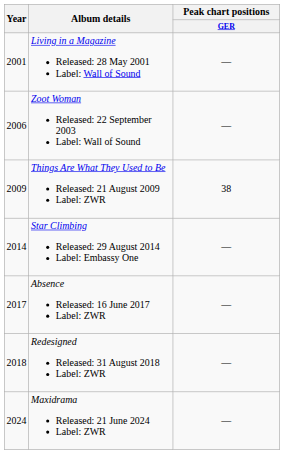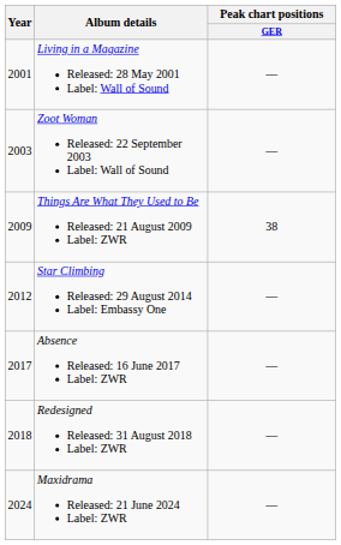Zoot Woman Released: 22 September 2003 Label: Wall of Sound | Year: 2006 -> 2003
Star Climbing Released: 29 August 2014 Label: Embassy One | Year: 2014 -> 2012
